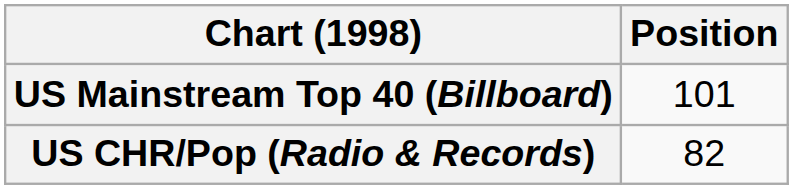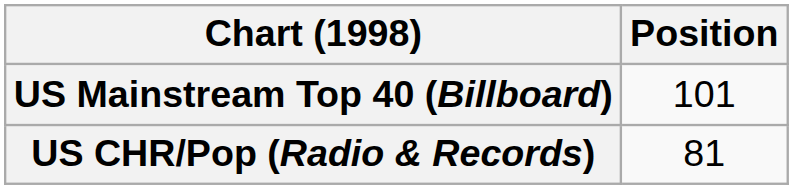US CHR/Pop (Radio & Records) | Position: 82 -> 81
